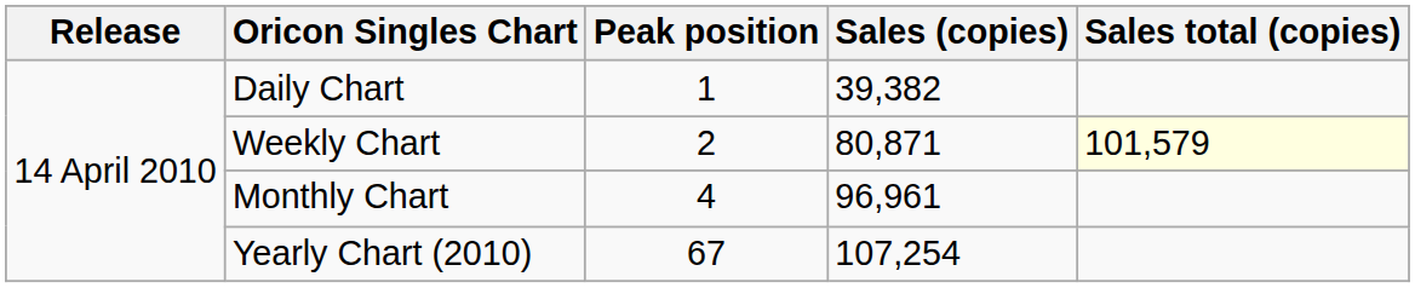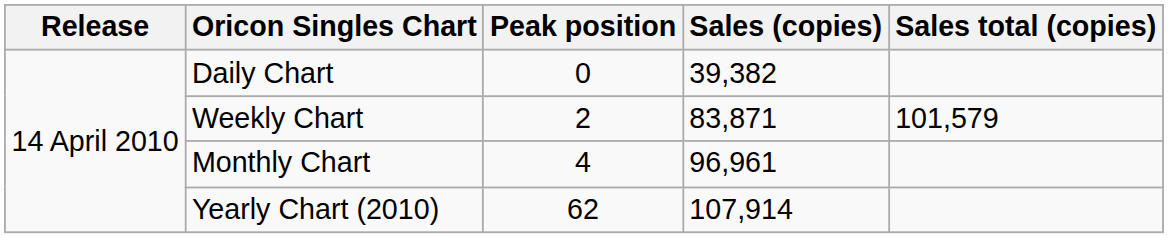Daily Chart | Peak position: 1 -> 0
Weekly Chart | Sales (copies): 80,871 -> 83,871
Weekly Chart | Sales total (copies): lightyellow background -> no background
Yearly Chart (2010) | Peak position: 67 -> 62
Yearly Chart (2010) | Sales (copies): 107,254 -> 107,914
